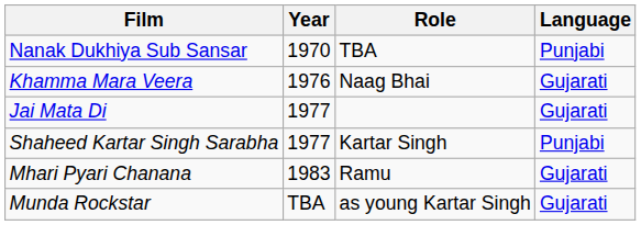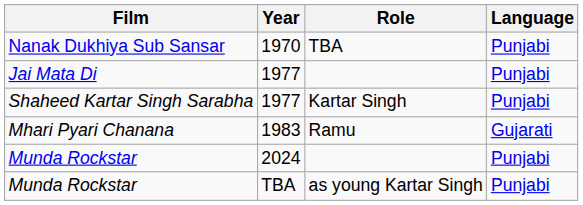- row: Khamma Mara Veera | 1976 | Naag Bhai | Gujarati
Jai Mata Di | Language: Gujarati -> Punjabi
+ row: Munda Rockstar | 2024 | Punjabi
Munda Rockstar / TBA | Language: Gujarati -> Punjabi
